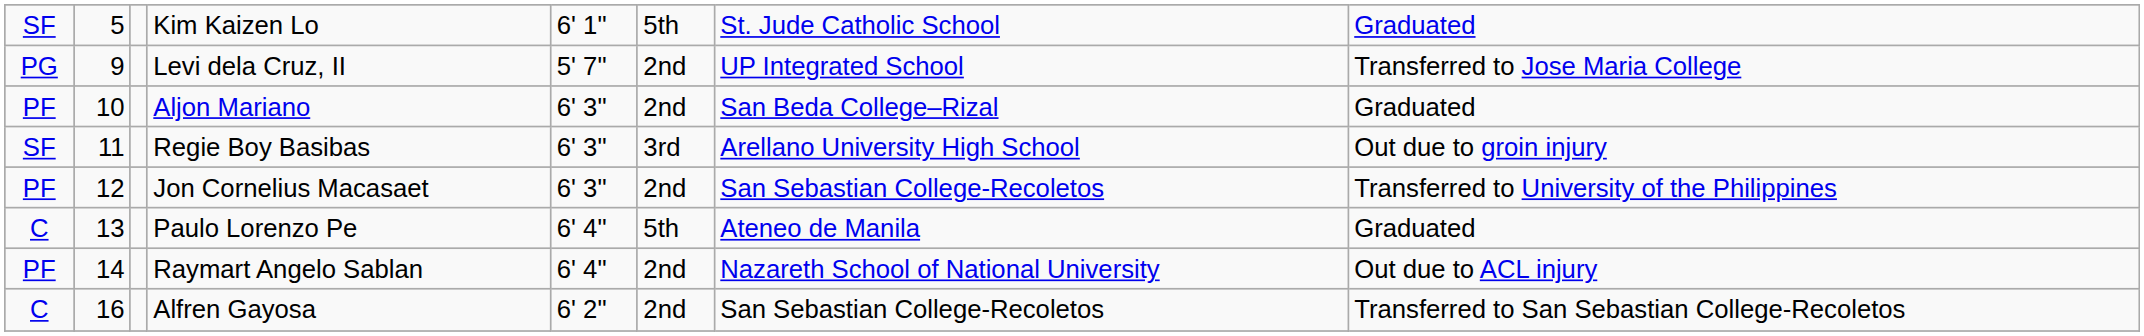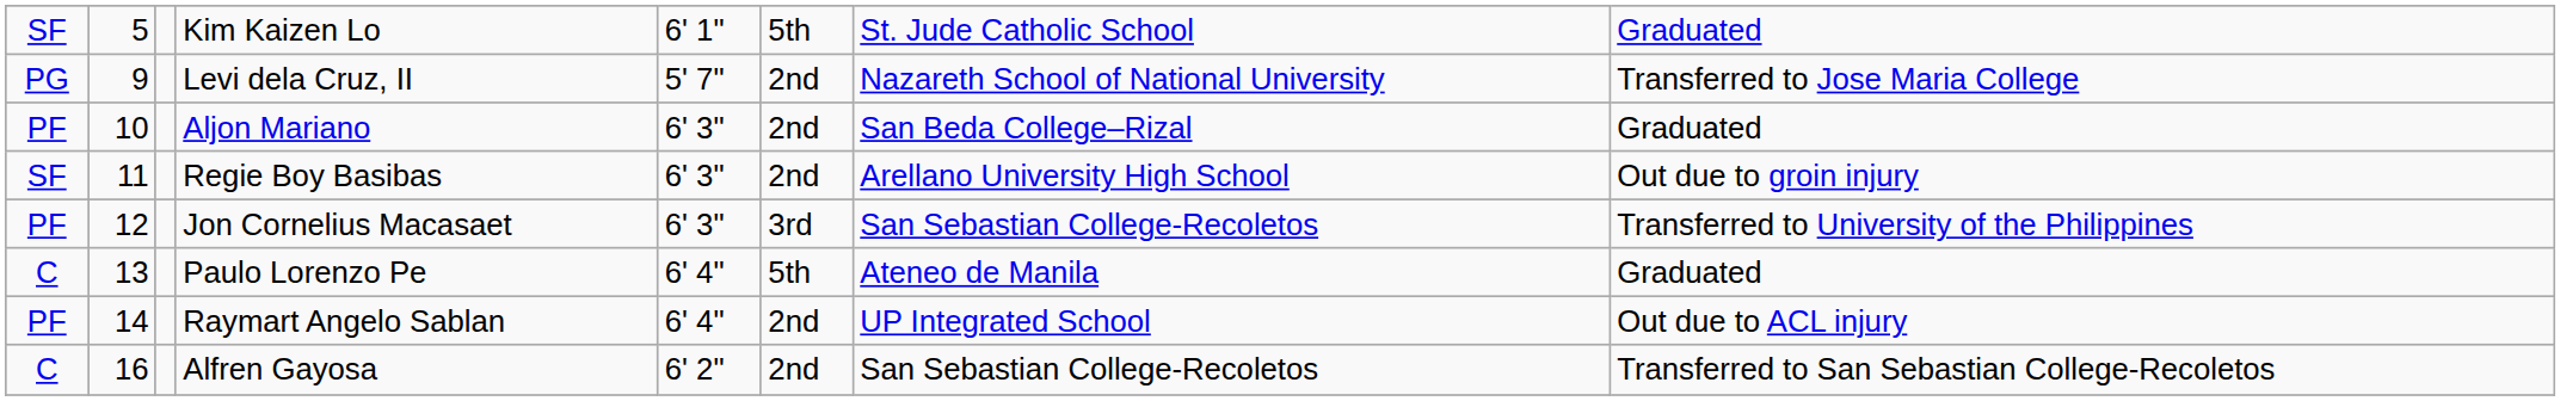Levi dela Cruz, II | column 7: UP Integrated School -> Nazareth School of National University
Regie Boy Basibas | column 6: 3rd -> 2nd
Jon Cornelius Macasaet | column 6: 2nd -> 3rd
Raymart Angelo Sablan | column 7: Nazareth School of National University -> UP Integrated School
